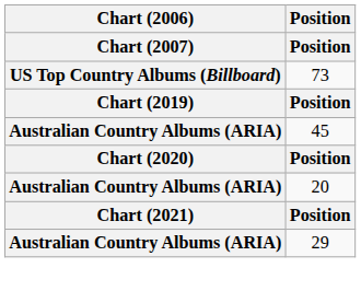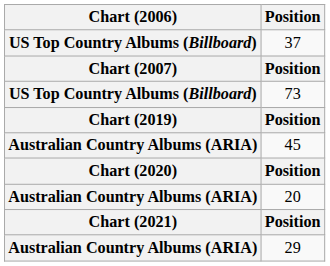+ row: US Top Country Albums (Billboard) | 37
